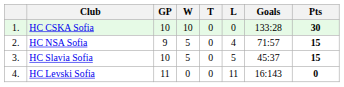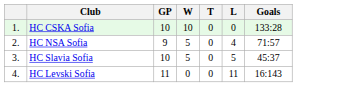- column: Pts | 30 | 15 | 15 | 0
